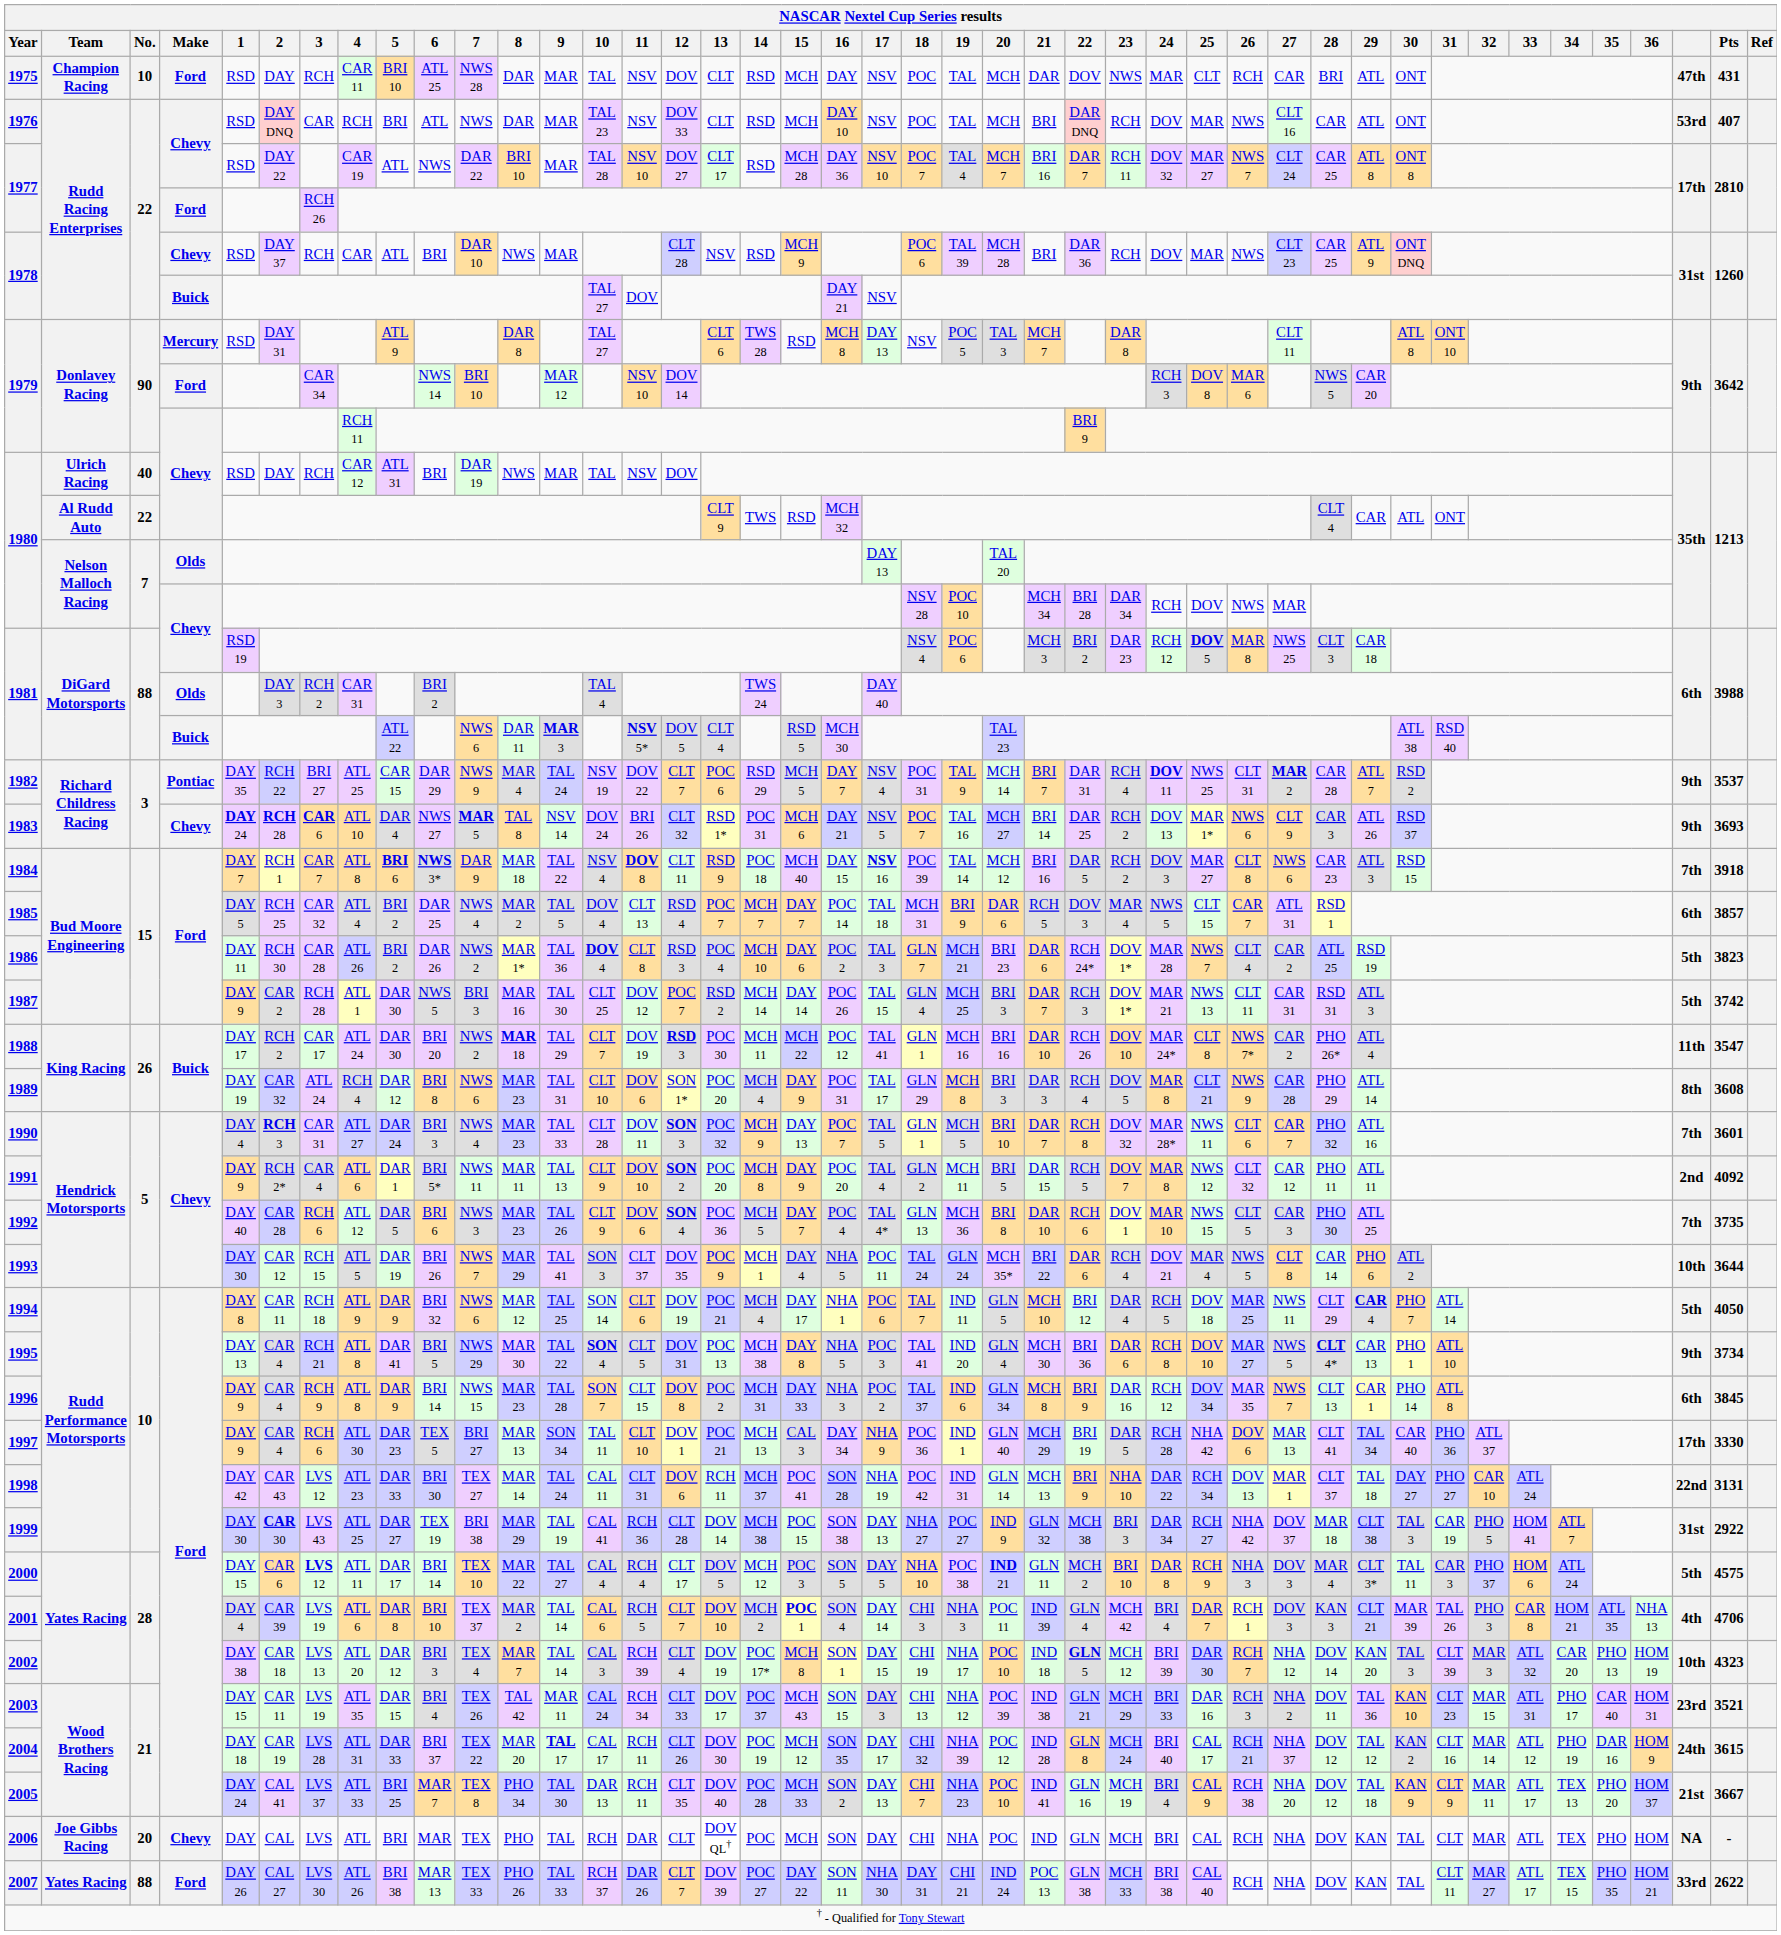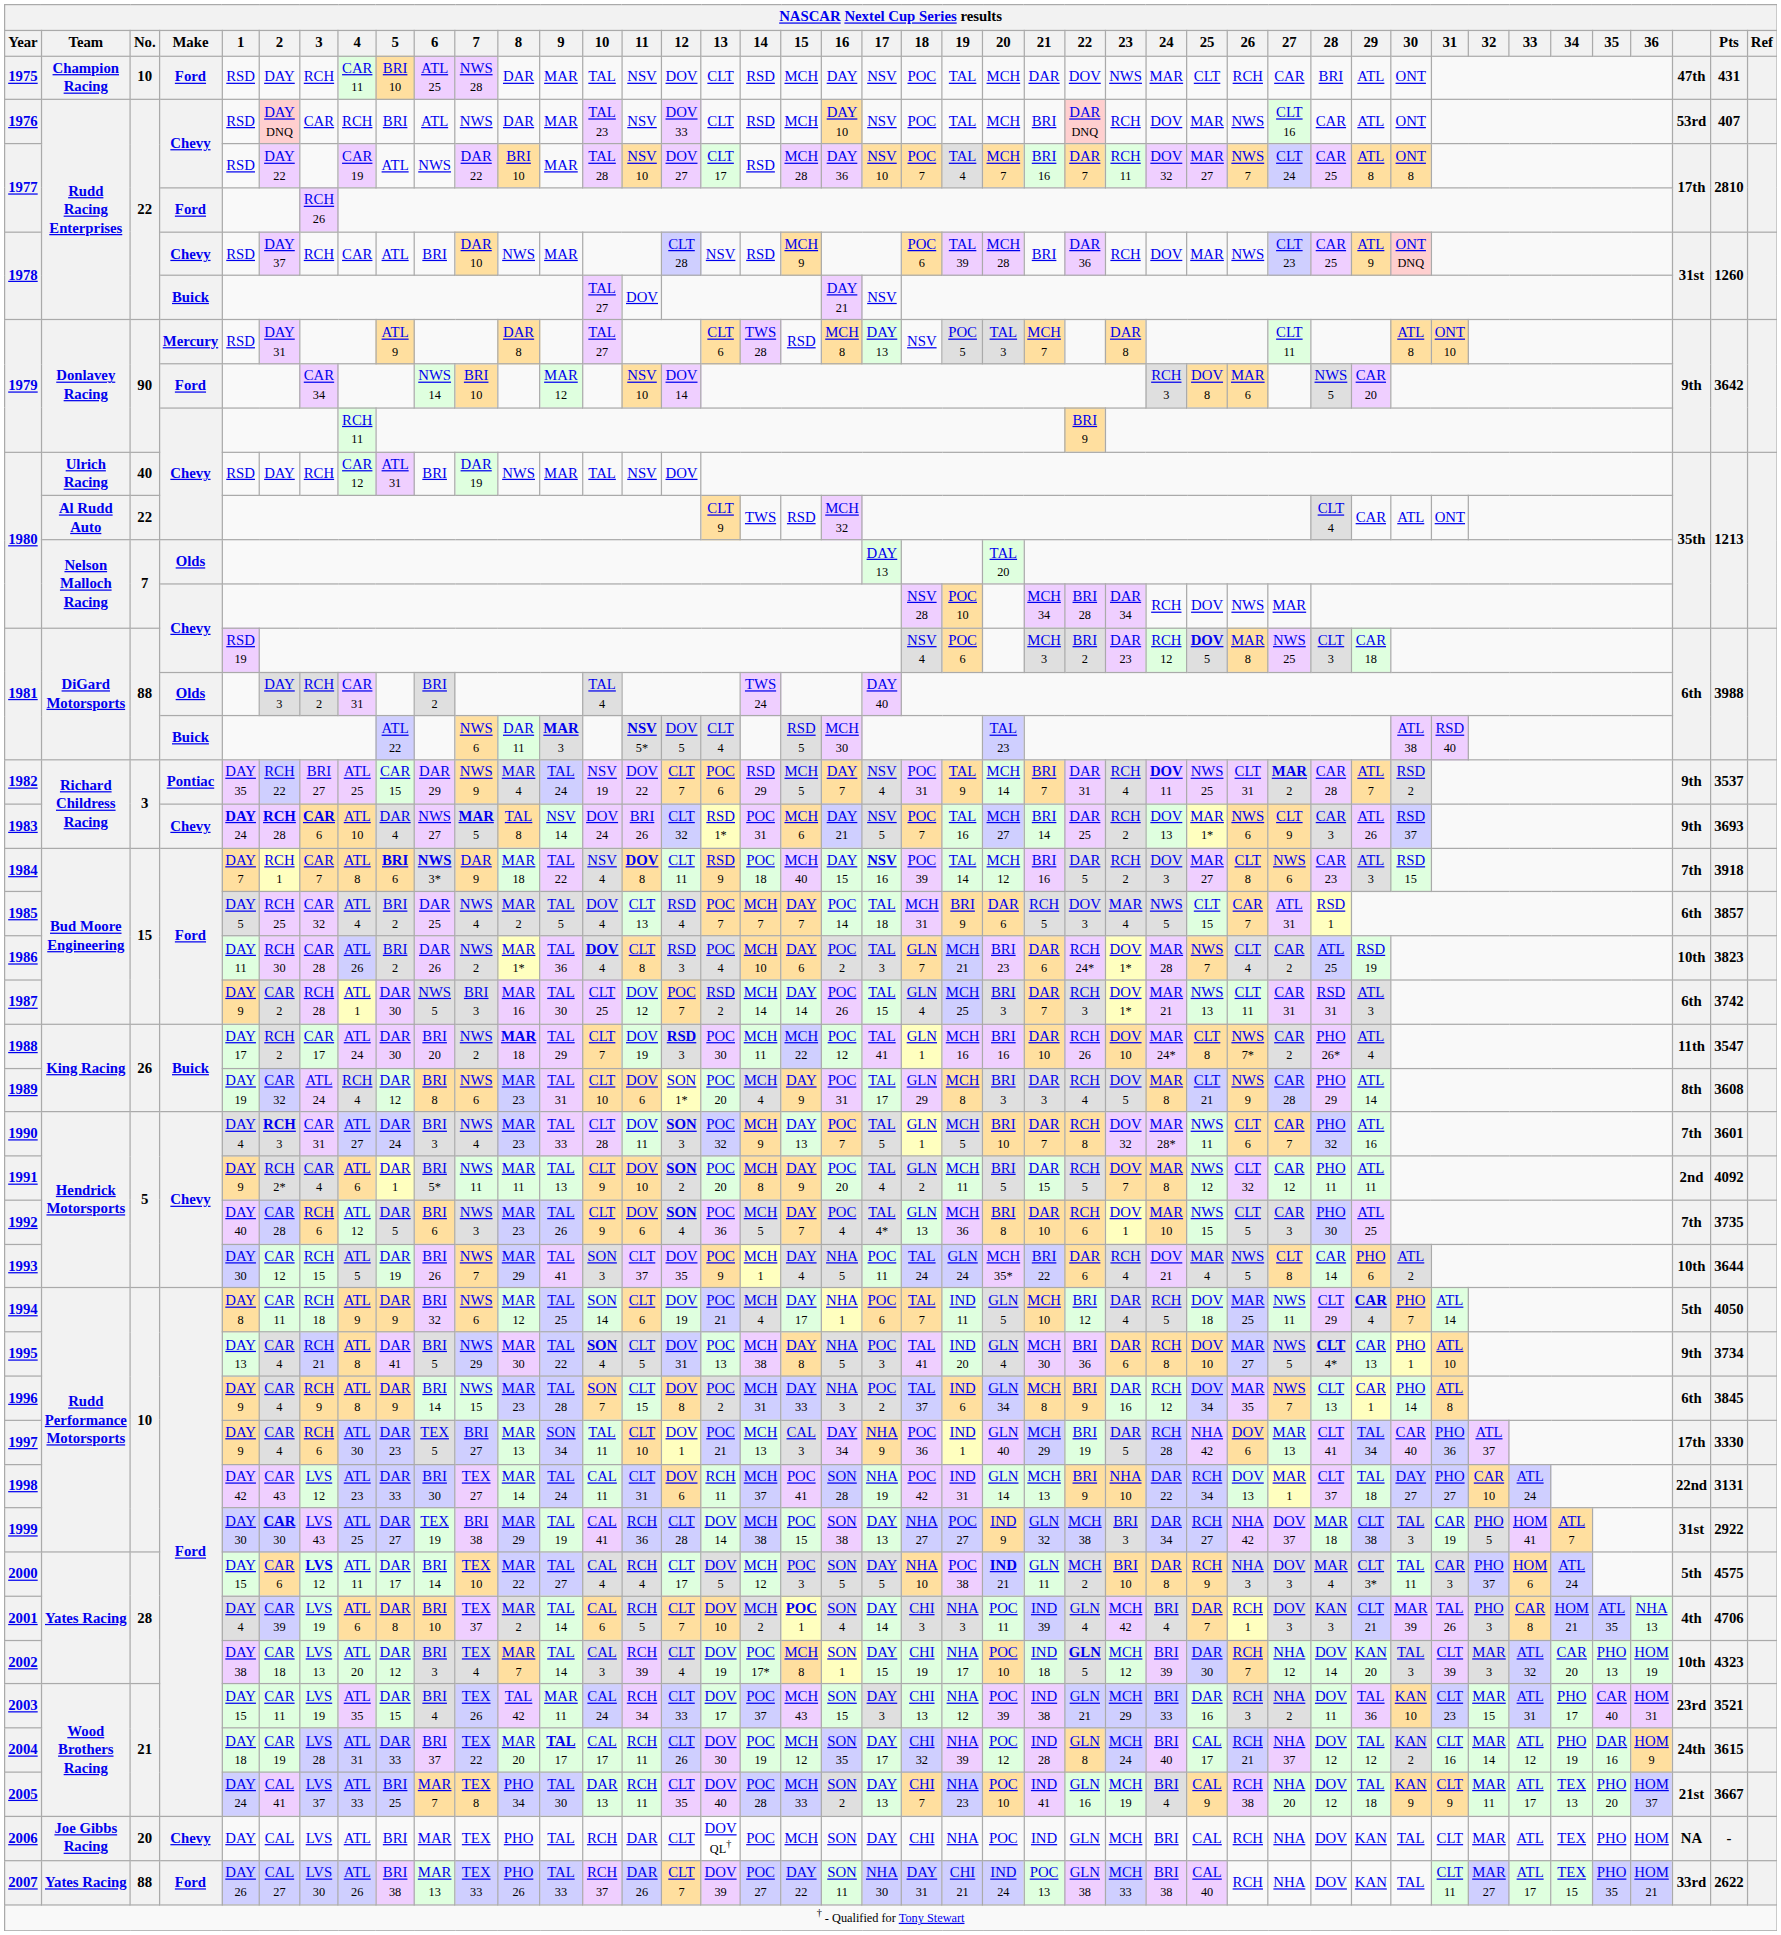1986 | column 41: 5th -> 10th
1987 | column 41: 5th -> 6th
